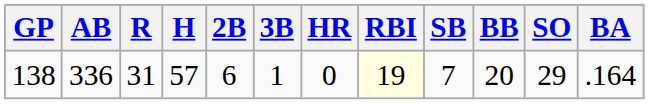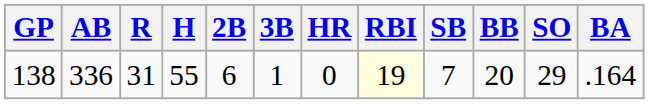138 | H: 57 -> 55
